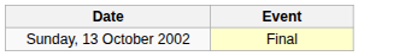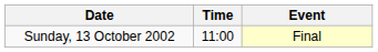+ column: Time | 11:00
